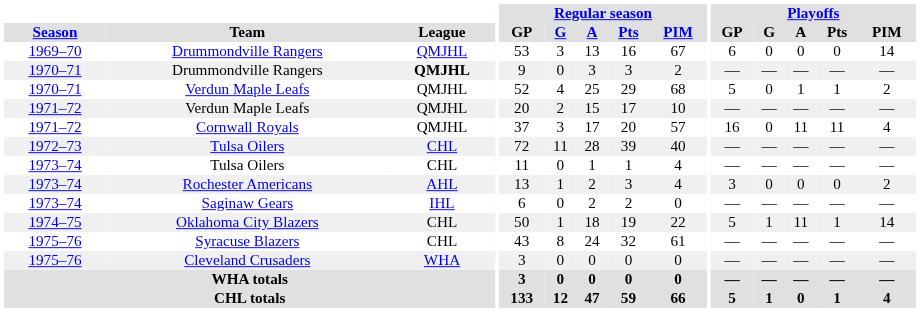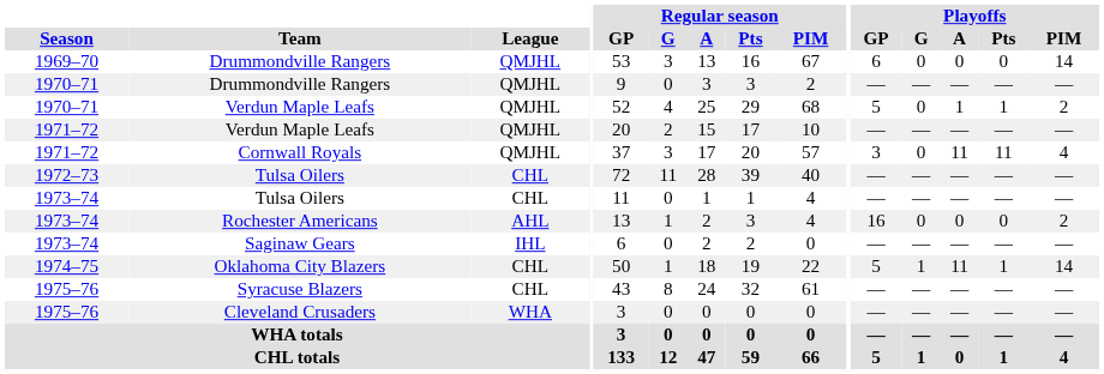1970–71 / Drummondville Rangers | League: bold -> normal
Cornwall Royals | Playoffs / GP: 16 -> 3
Rochester Americans | Playoffs / GP: 3 -> 16
